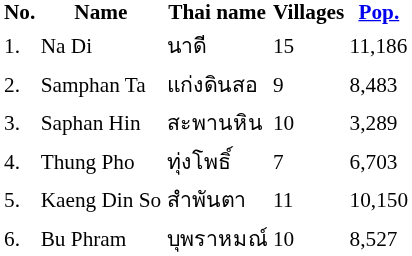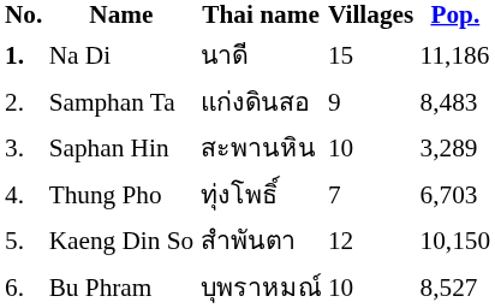Na Di | No.: normal -> bold
Kaeng Din So | Villages: 11 -> 12
